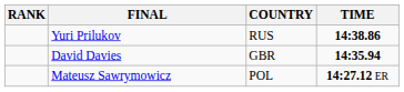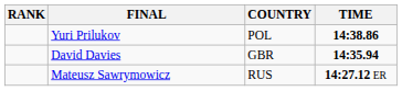Yuri Prilukov | COUNTRY: RUS -> POL
Mateusz Sawrymowicz | COUNTRY: POL -> RUS
